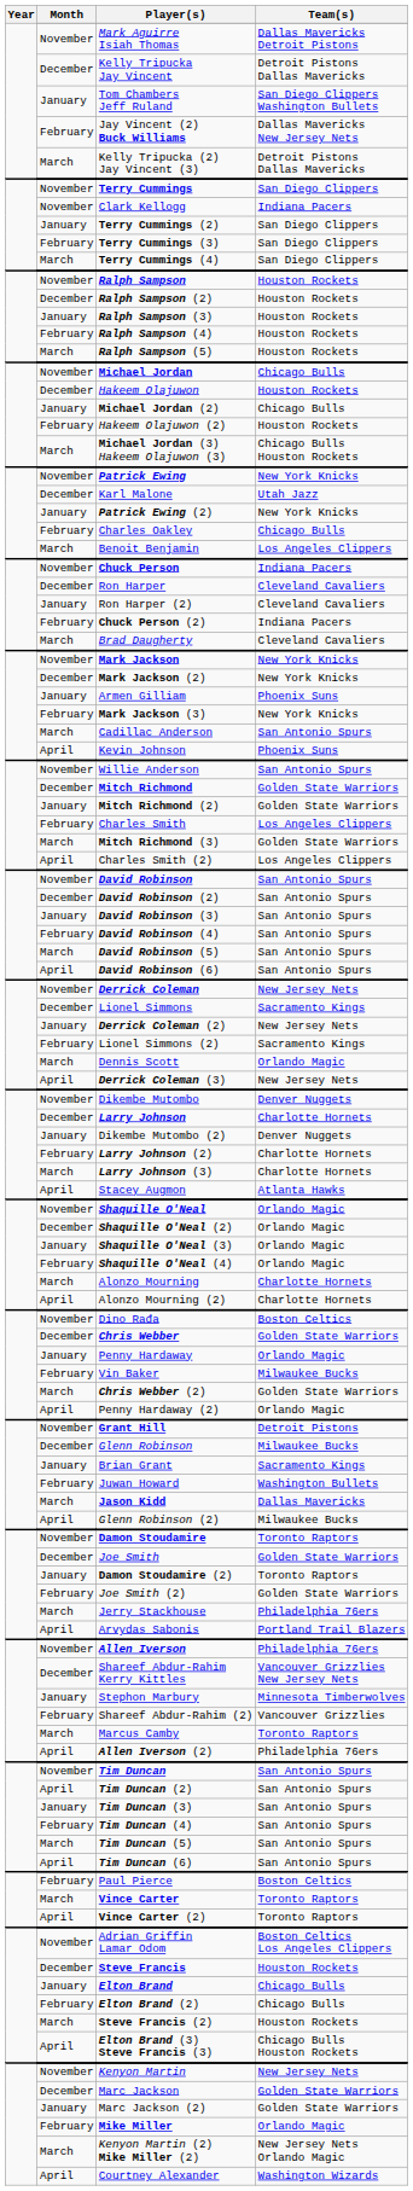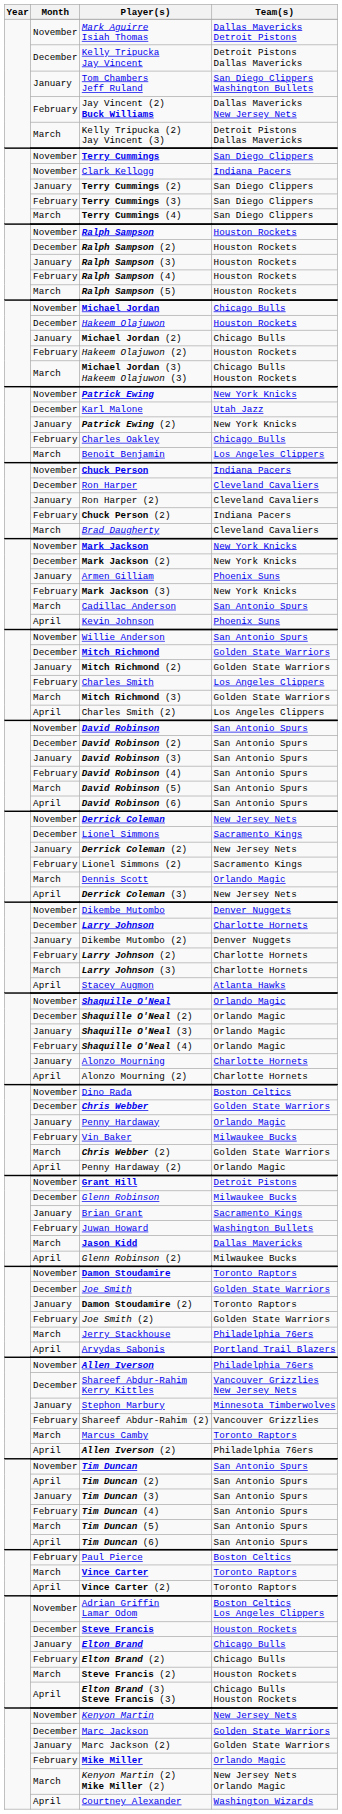Alonzo Mourning | Month: March -> January
